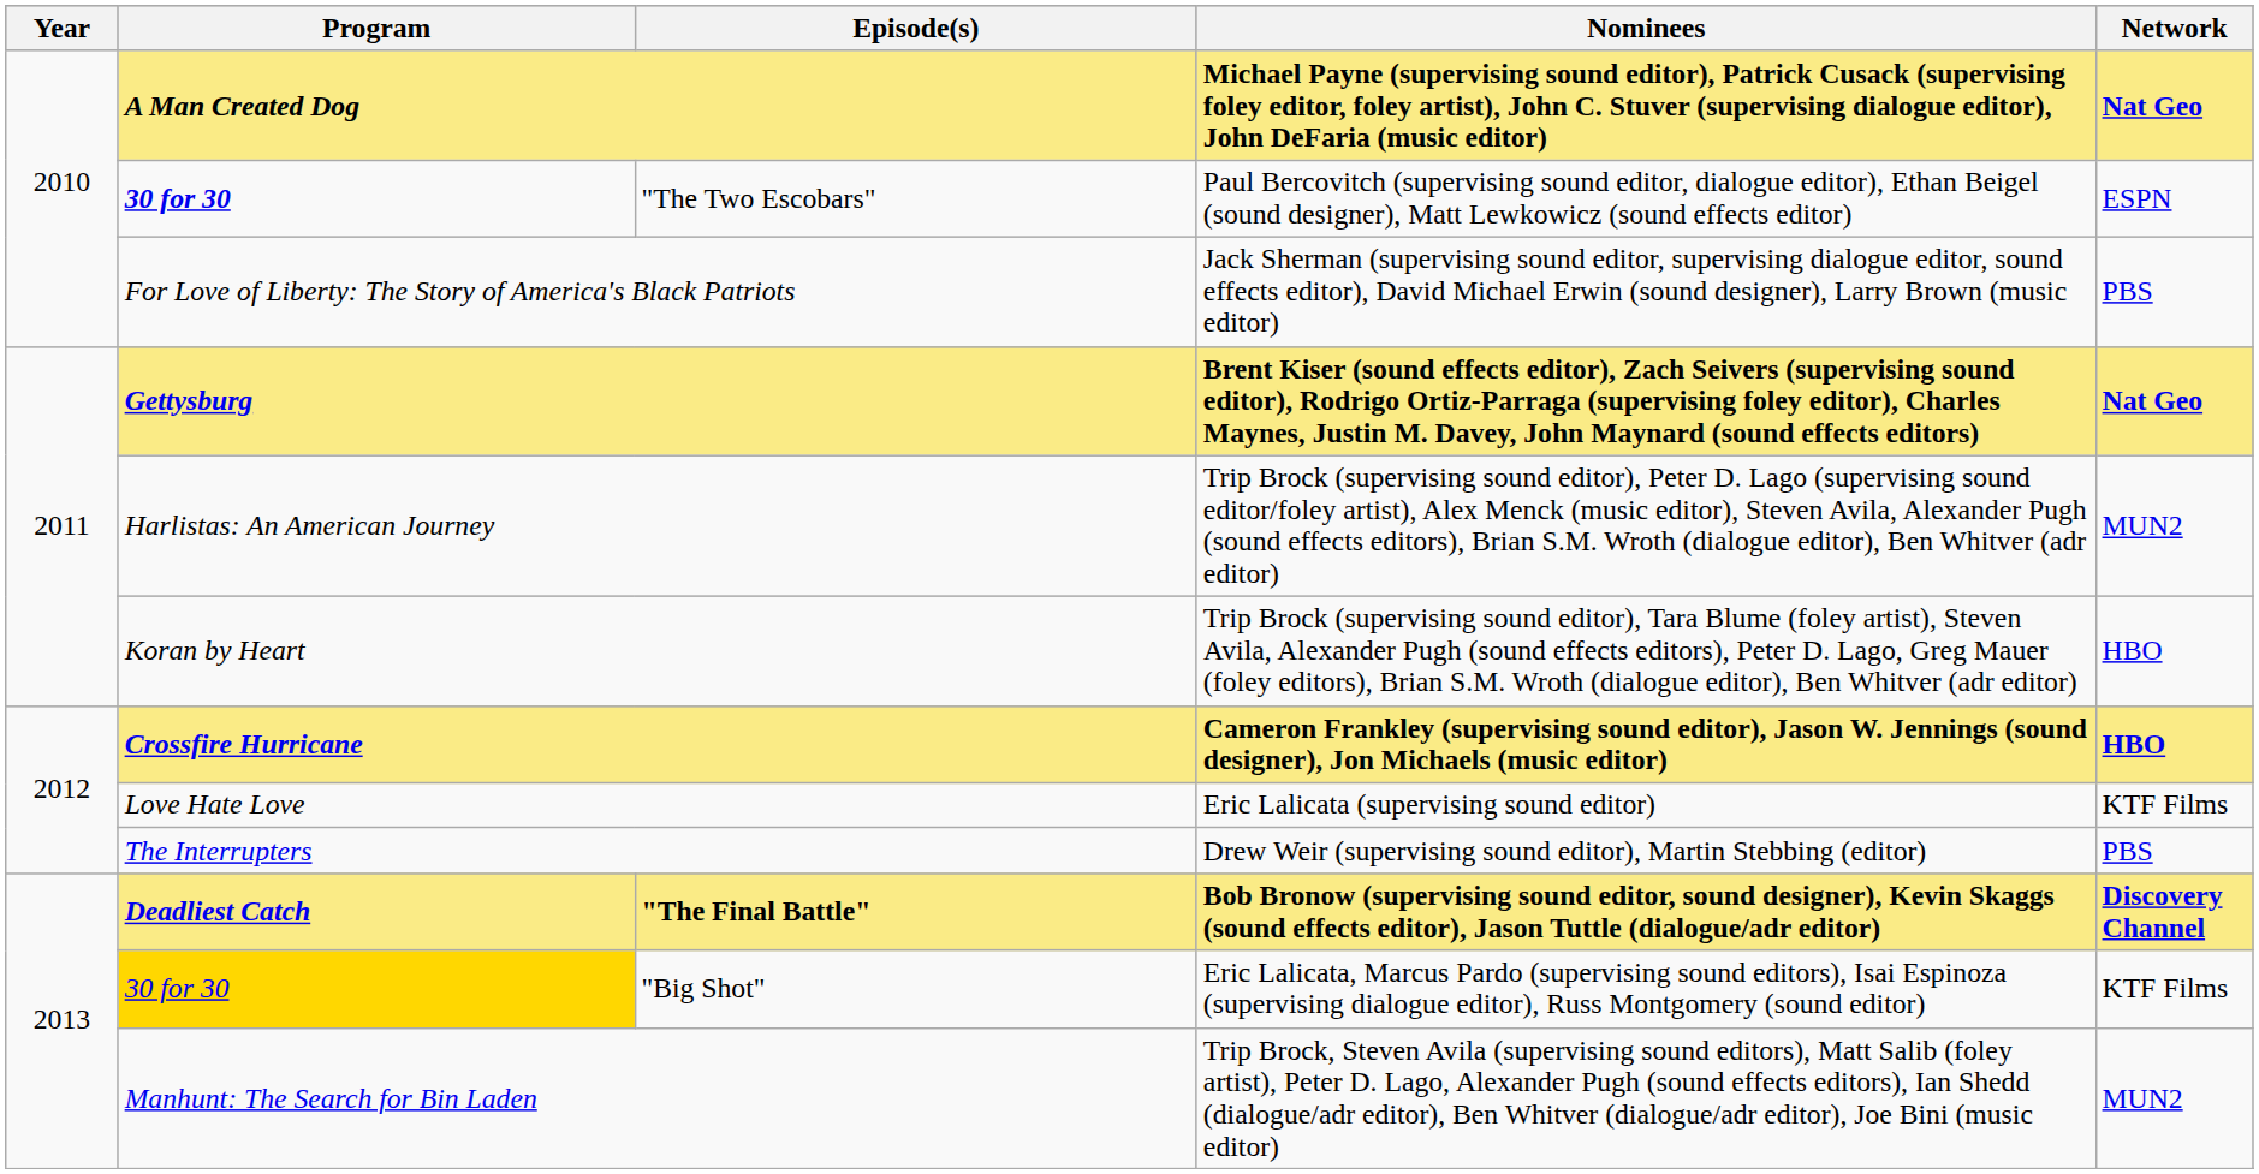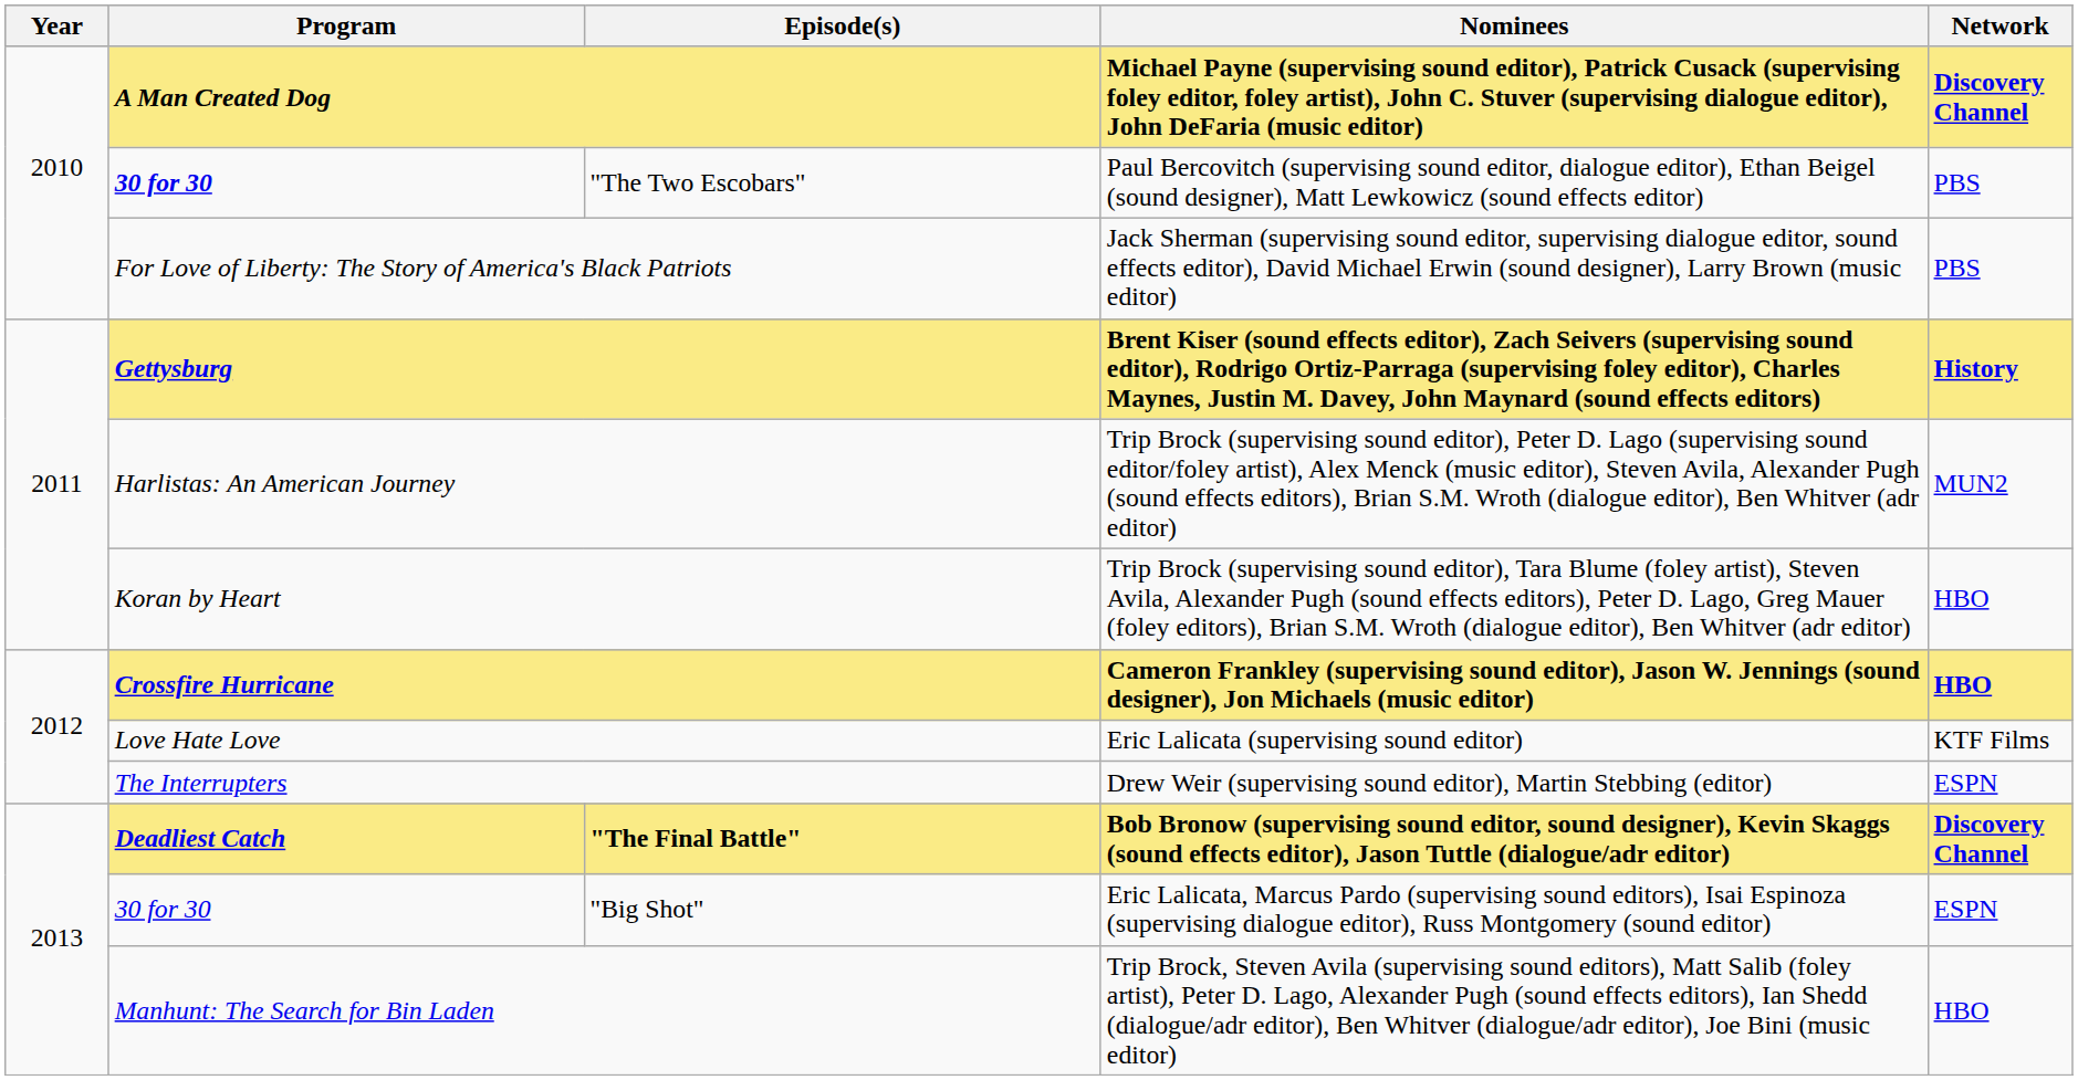A Man Created Dog | Network: Nat Geo -> Discovery Channel
"The Two Escobars" | Network: ESPN -> PBS
Gettysburg | Network: Nat Geo -> History
The Interrupters | Network: PBS -> ESPN
"Big Shot" | Program: gold background -> no background
"Big Shot" | Network: KTF Films -> ESPN
Manhunt: The Search for Bin Laden | Network: MUN2 -> HBO
